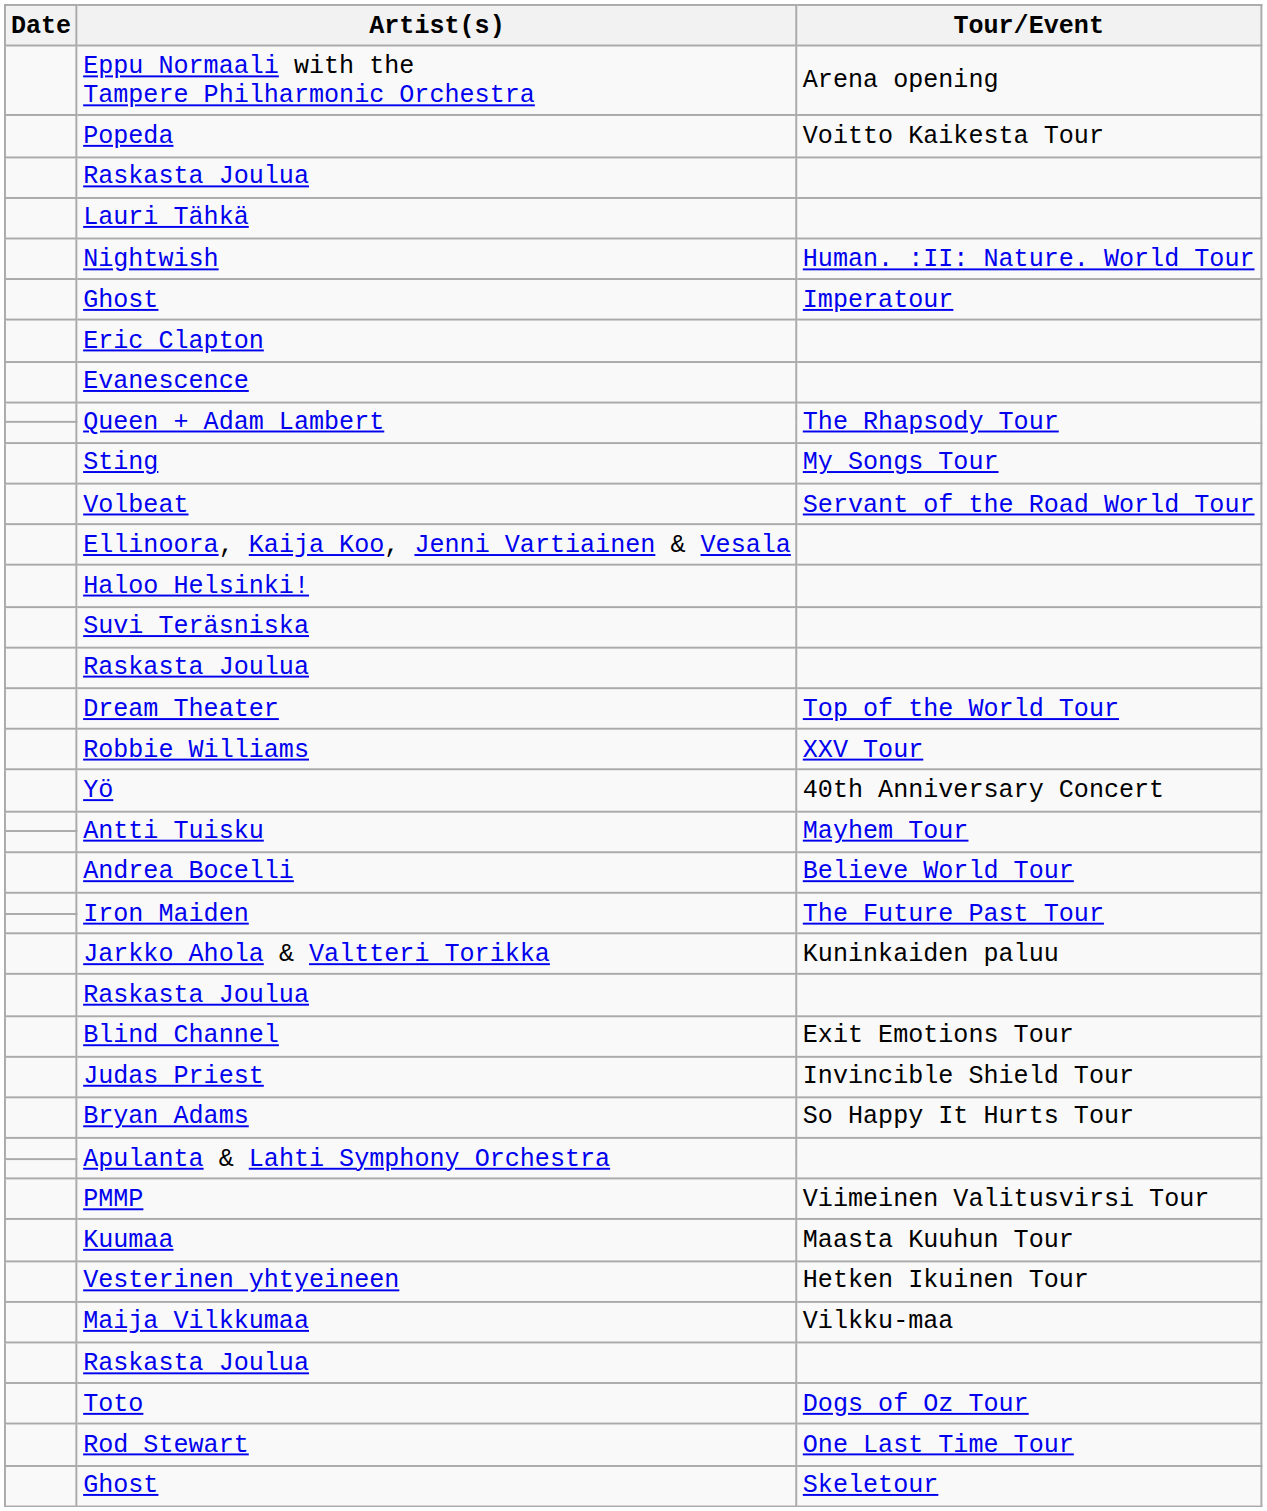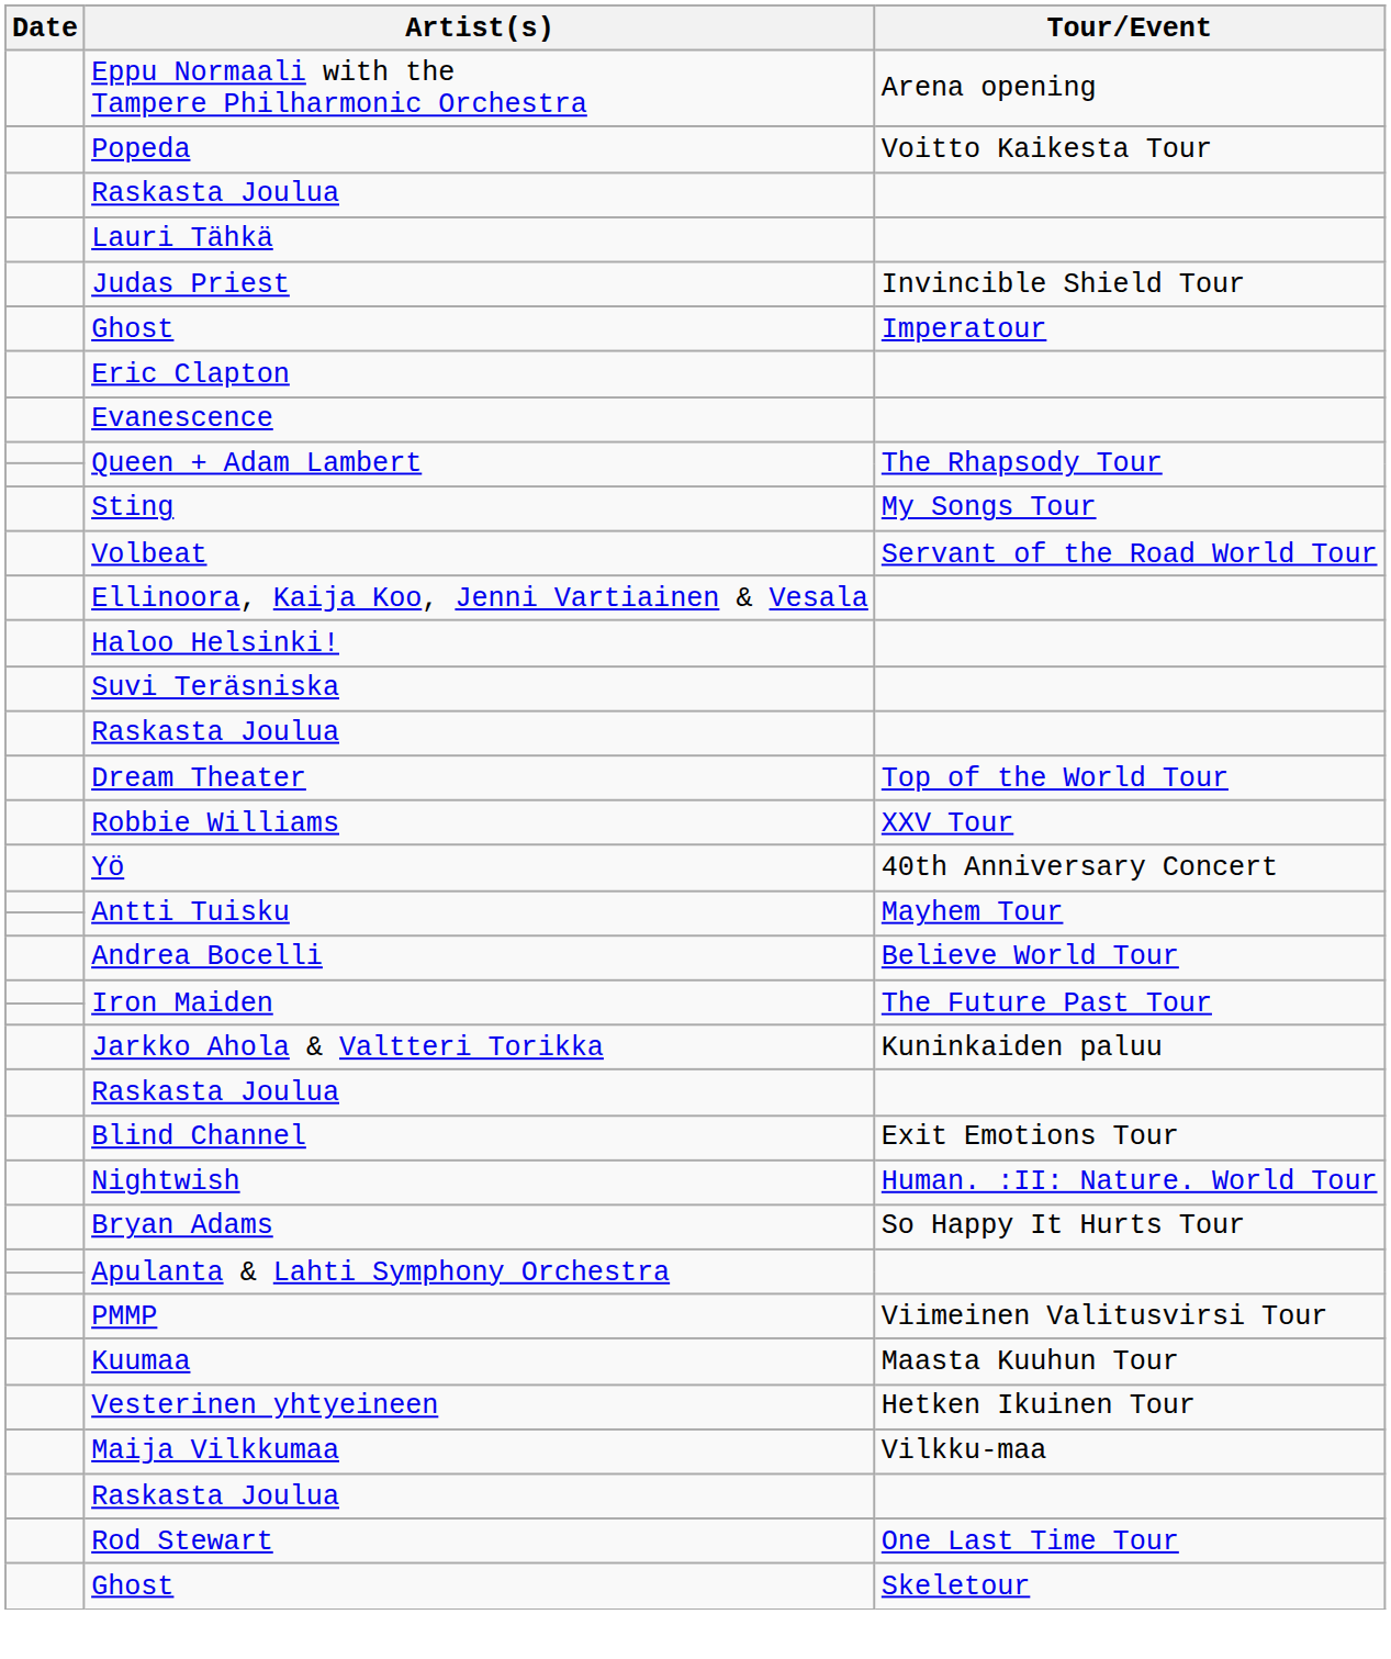rows swapped: Nightwish <-> Judas Priest
- row: Toto | Dogs of Oz Tour
